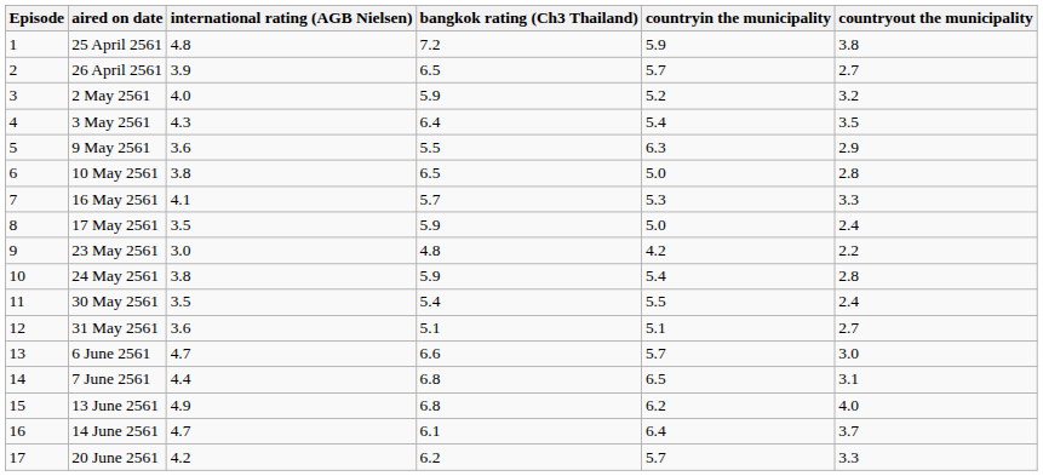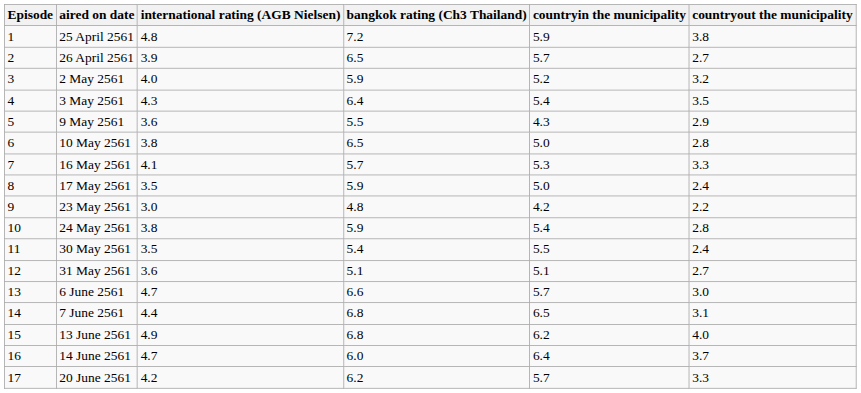9 May 2561 | countryin the municipality: 6.3 -> 4.3
14 June 2561 | bangkok rating (Ch3 Thailand): 6.1 -> 6.0
